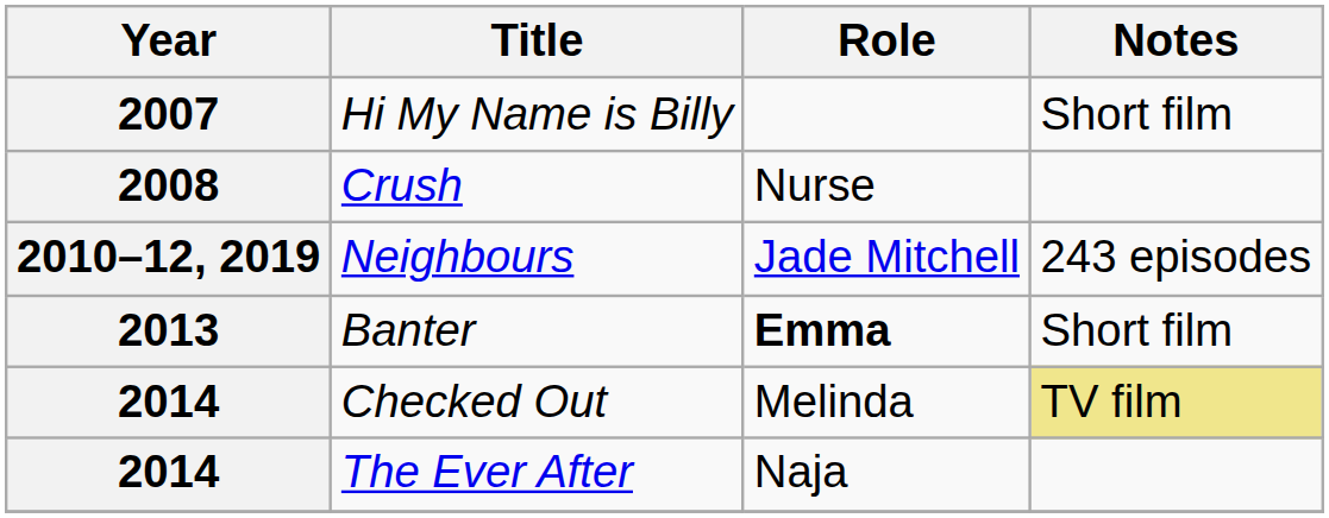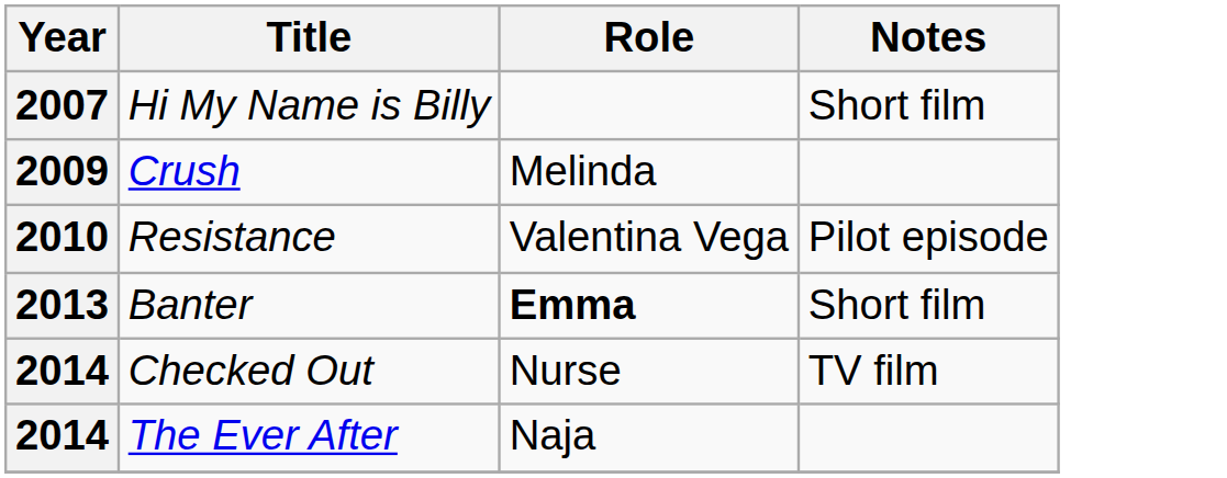Crush | Year: 2008 -> 2009
Crush | Role: Nurse -> Melinda
+ row: 2010 | Resistance | Valentina Vega | Pilot episode
- row: 2010–12, 2019 | Neighbours | Jade Mitchell | 243 episodes
Checked Out | Role: Melinda -> Nurse
Checked Out | Notes: khaki background -> no background
